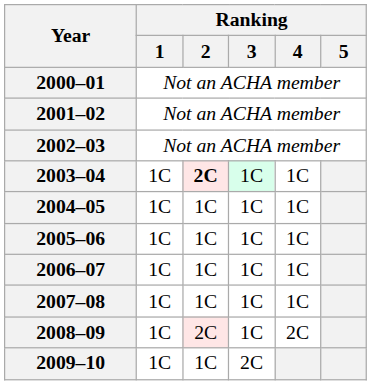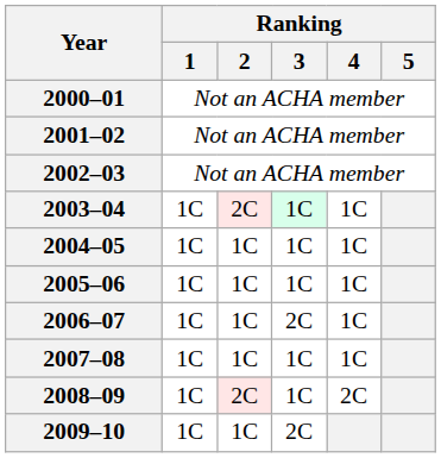2003–04 | Ranking / 2: bold -> normal
2006–07 | Ranking / 3: 1C -> 2C
